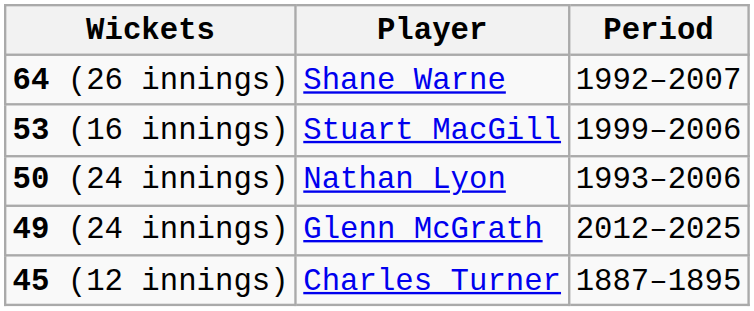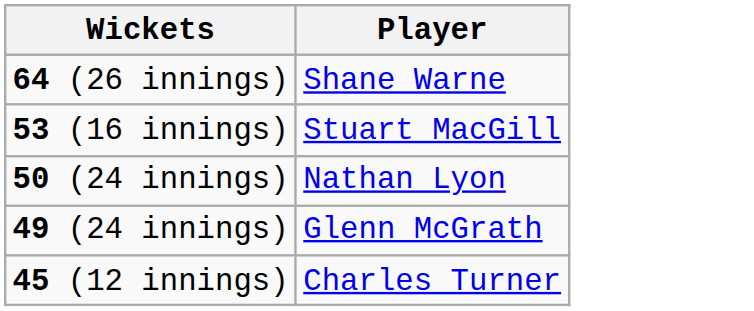- column: Period | 1992–2007 | 1999–2006 | 1993–2006 | 2012–2025 | 1887–1895
